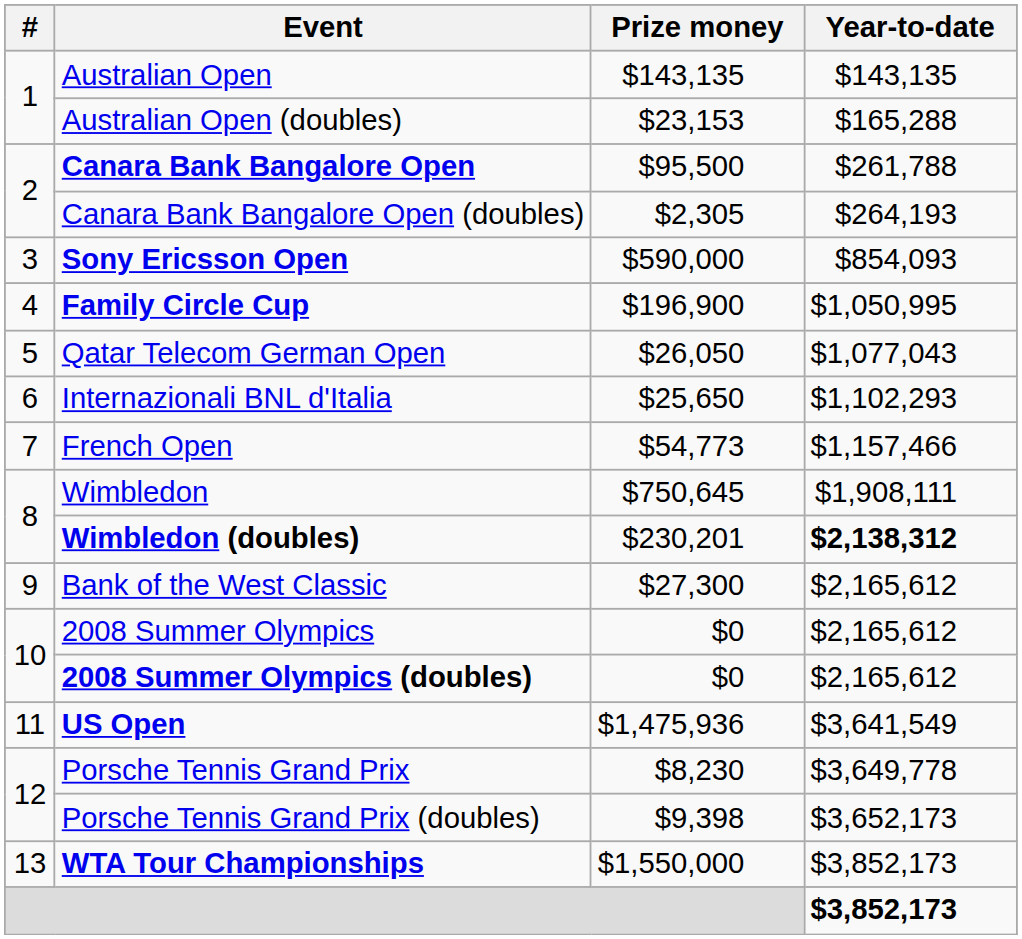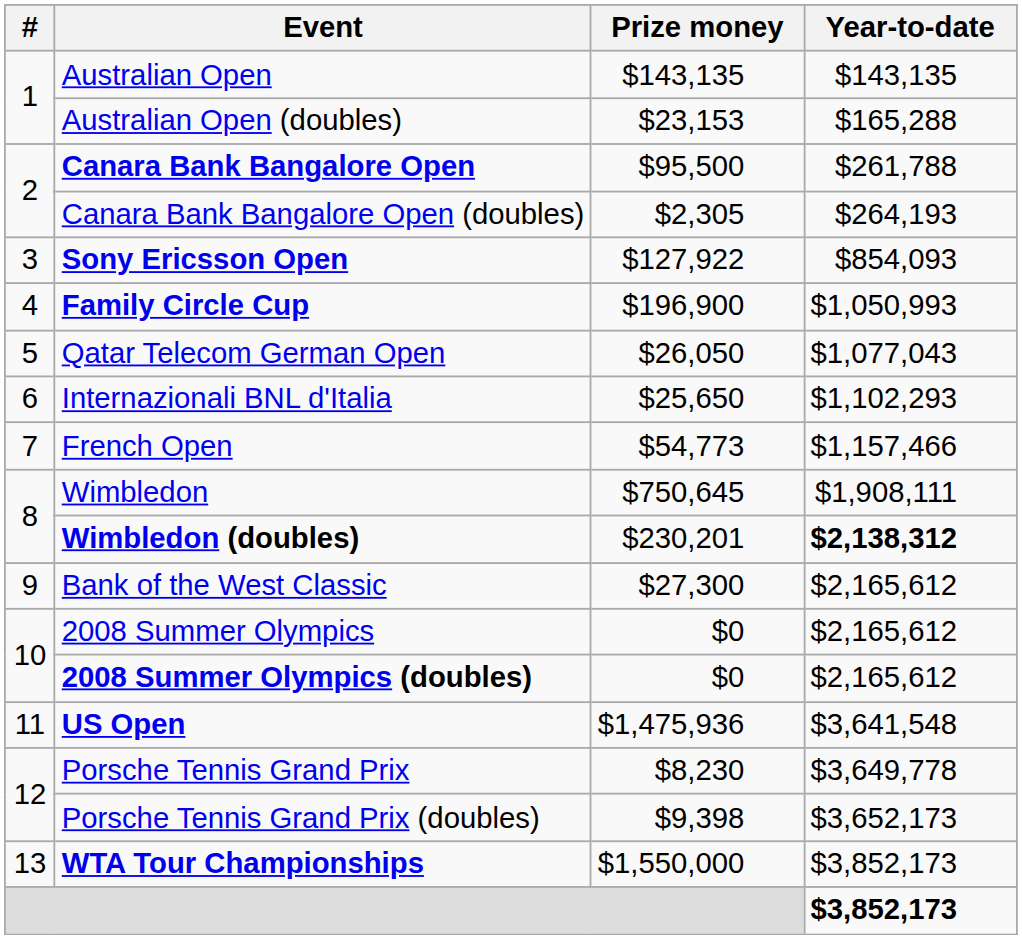Sony Ericsson Open | Prize money: $590,000 -> $127,922
Family Circle Cup | Year-to-date: $1,050,995 -> $1,050,993
US Open | Year-to-date: $3,641,549 -> $3,641,548
